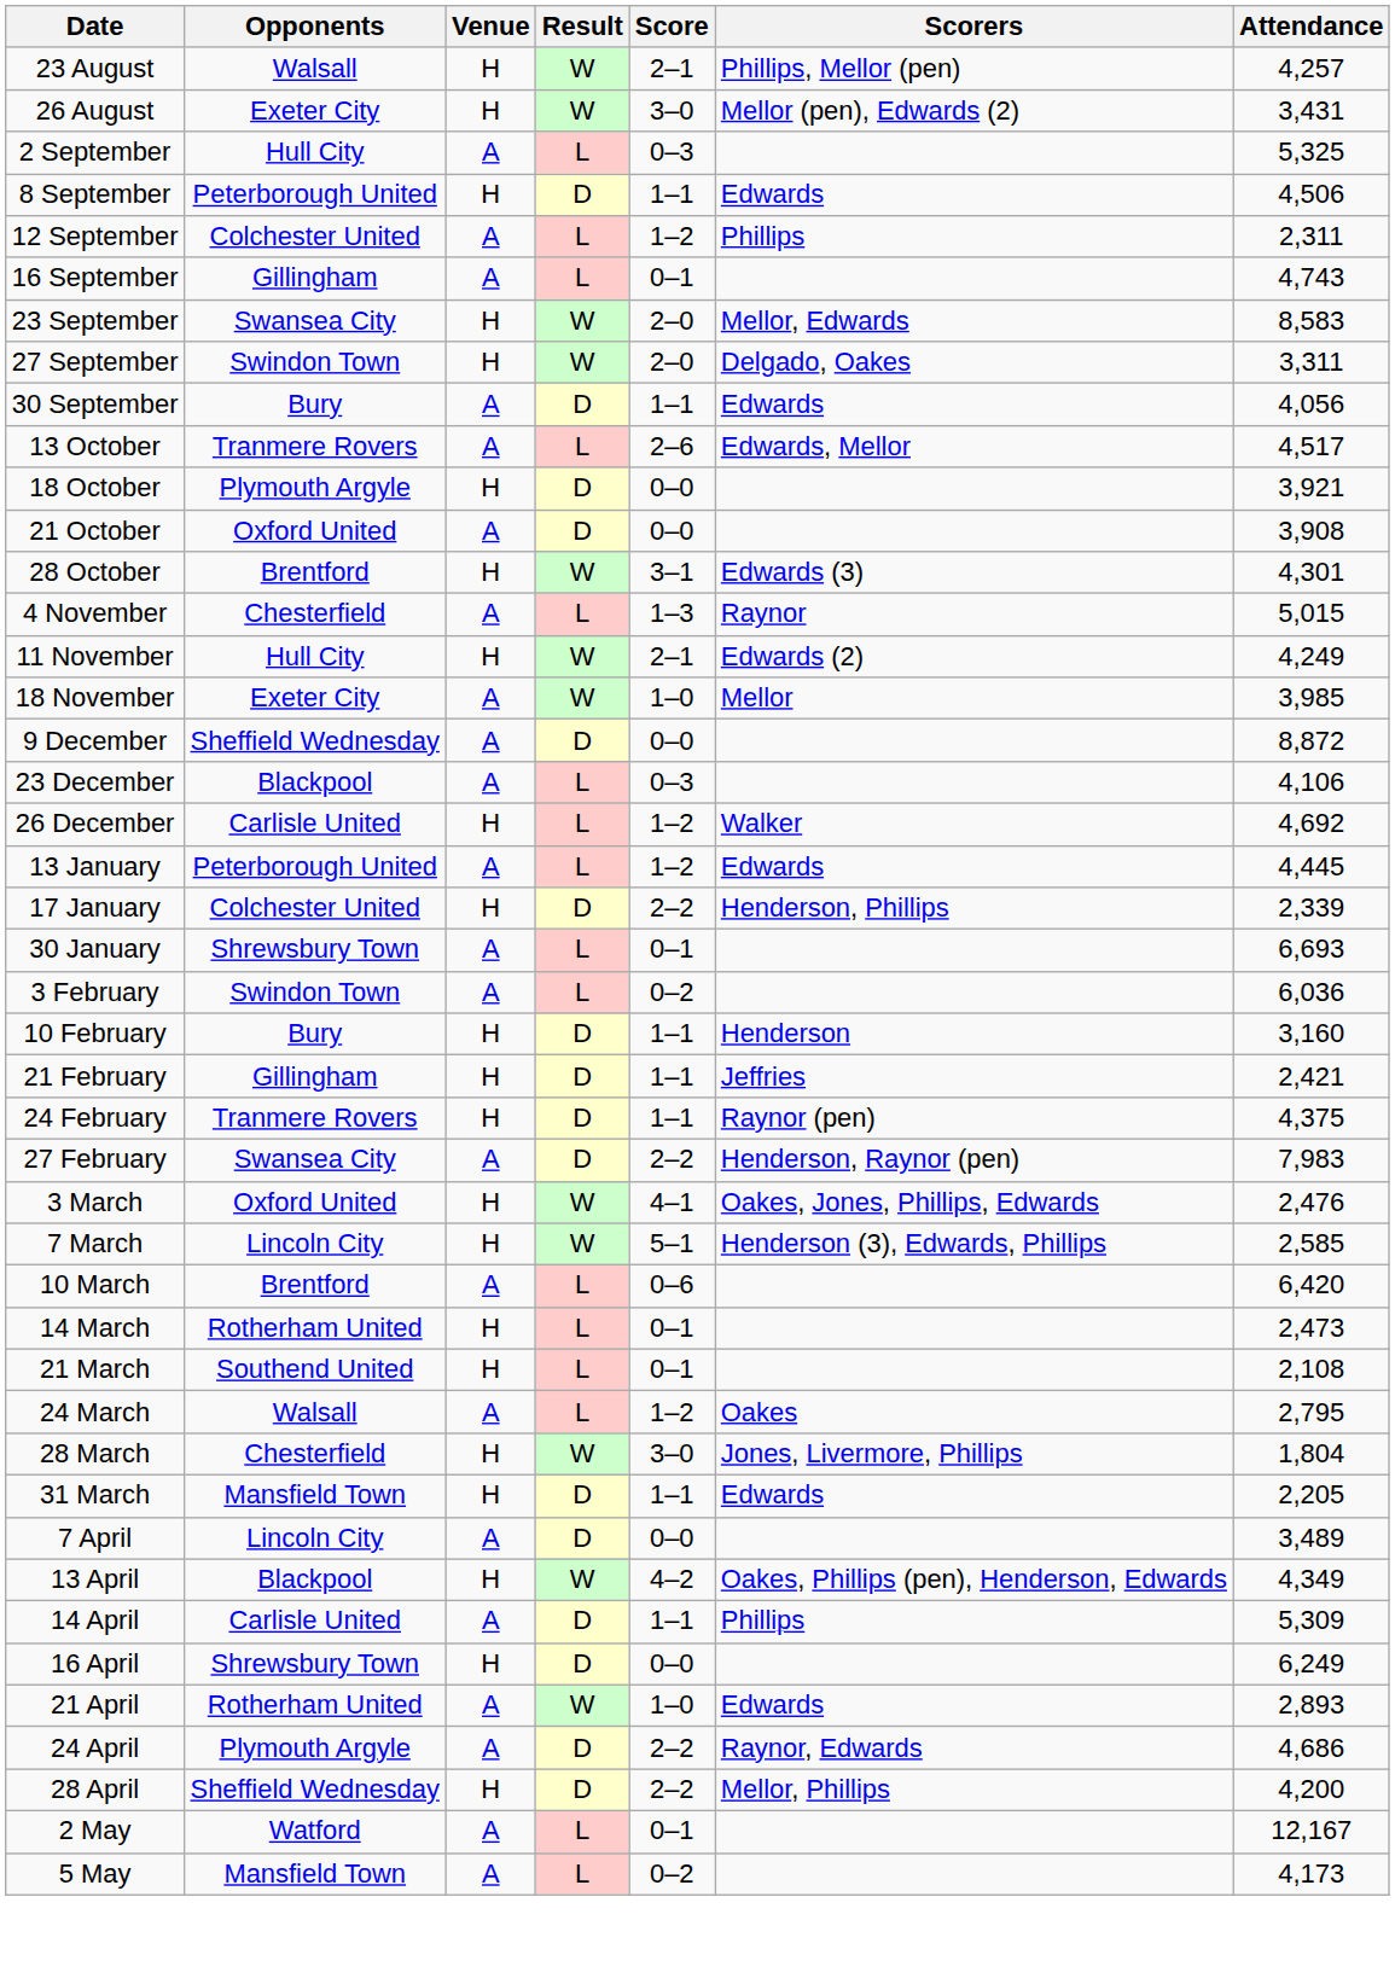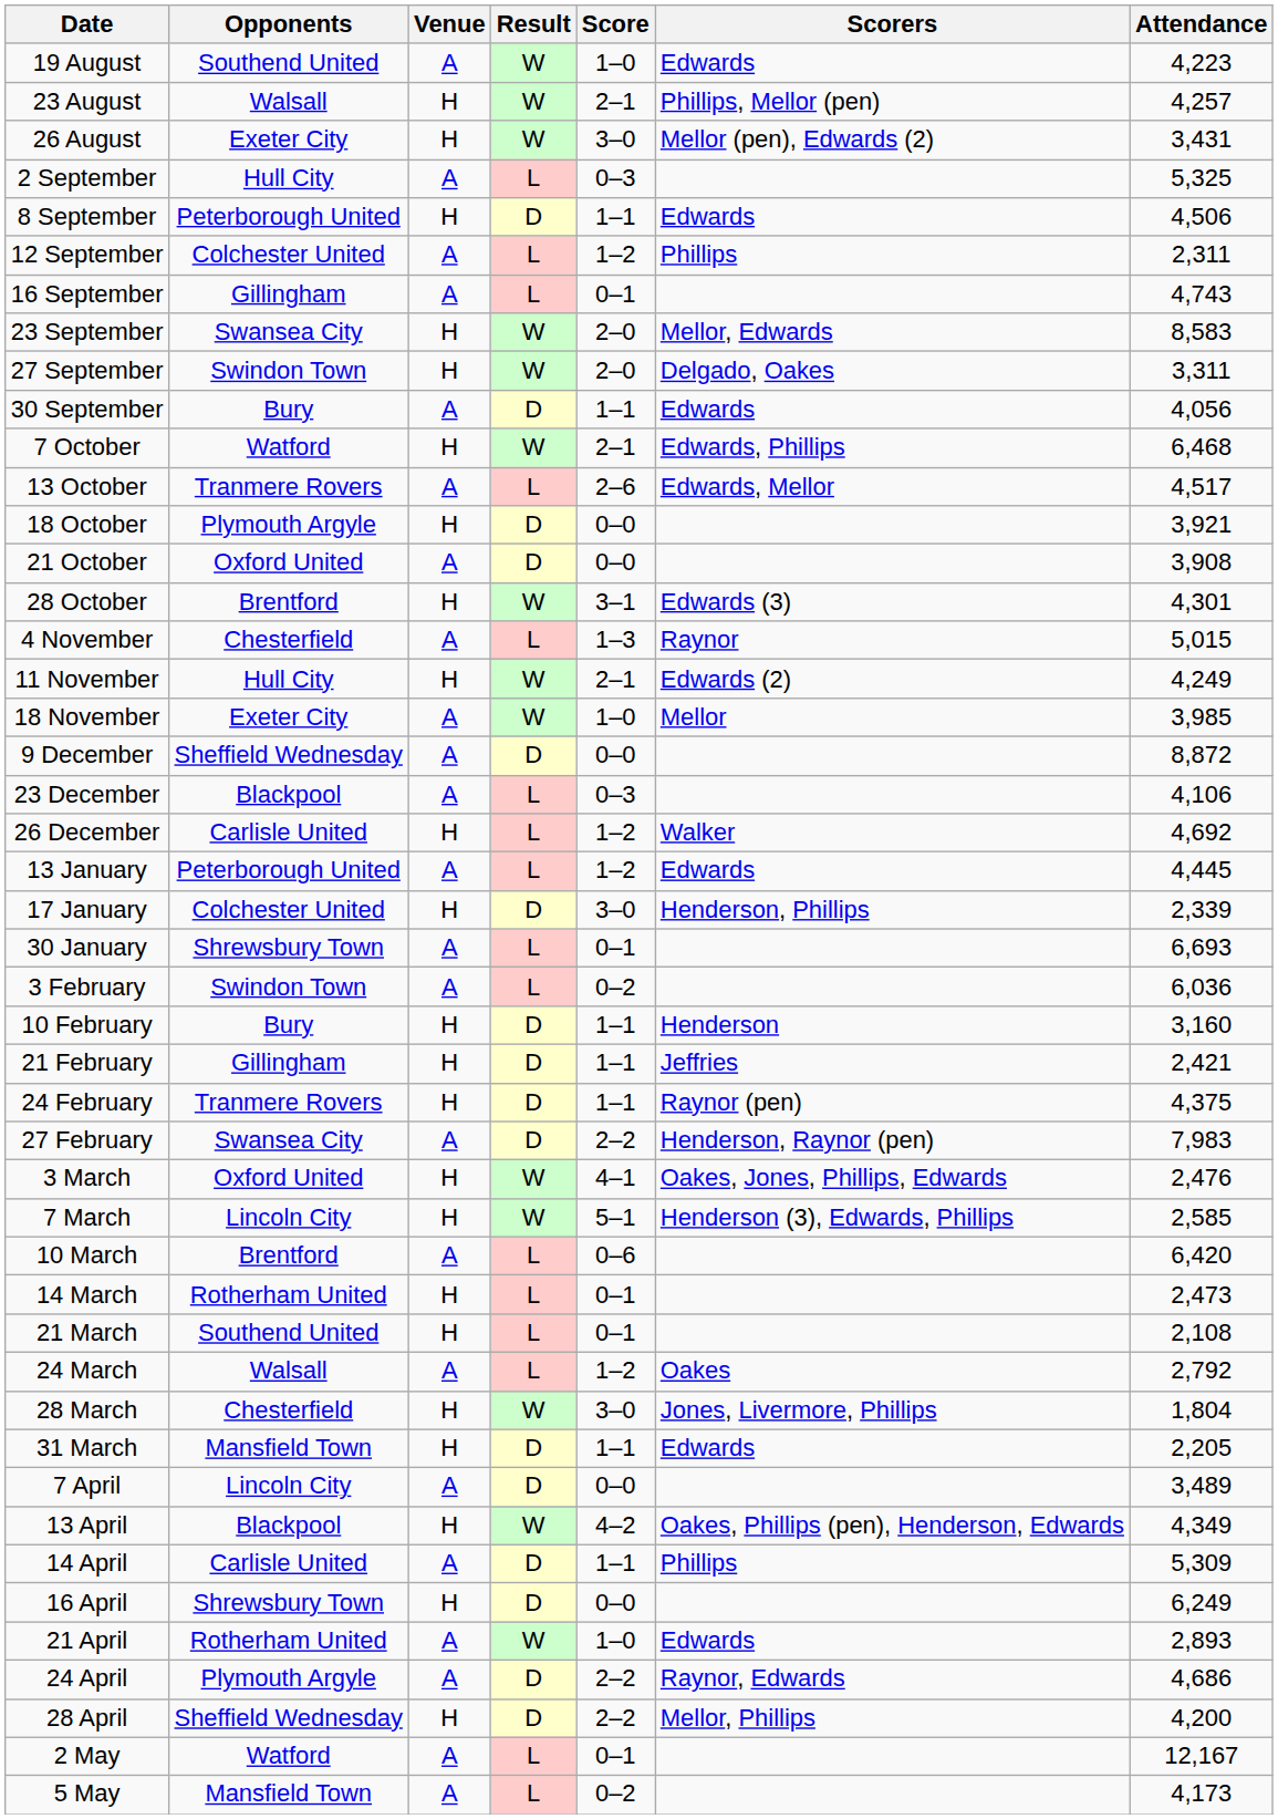+ row: 19 August | Southend United | A | W | 1–0 | Edwards | 4,223
+ row: 7 October | Watford | H | W | 2–1 | Edwards, Phillips | 6,468
17 January | Score: 2–2 -> 3–0
24 March | Attendance: 2,795 -> 2,792
